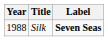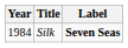Silk | Year: 1988 -> 1984
